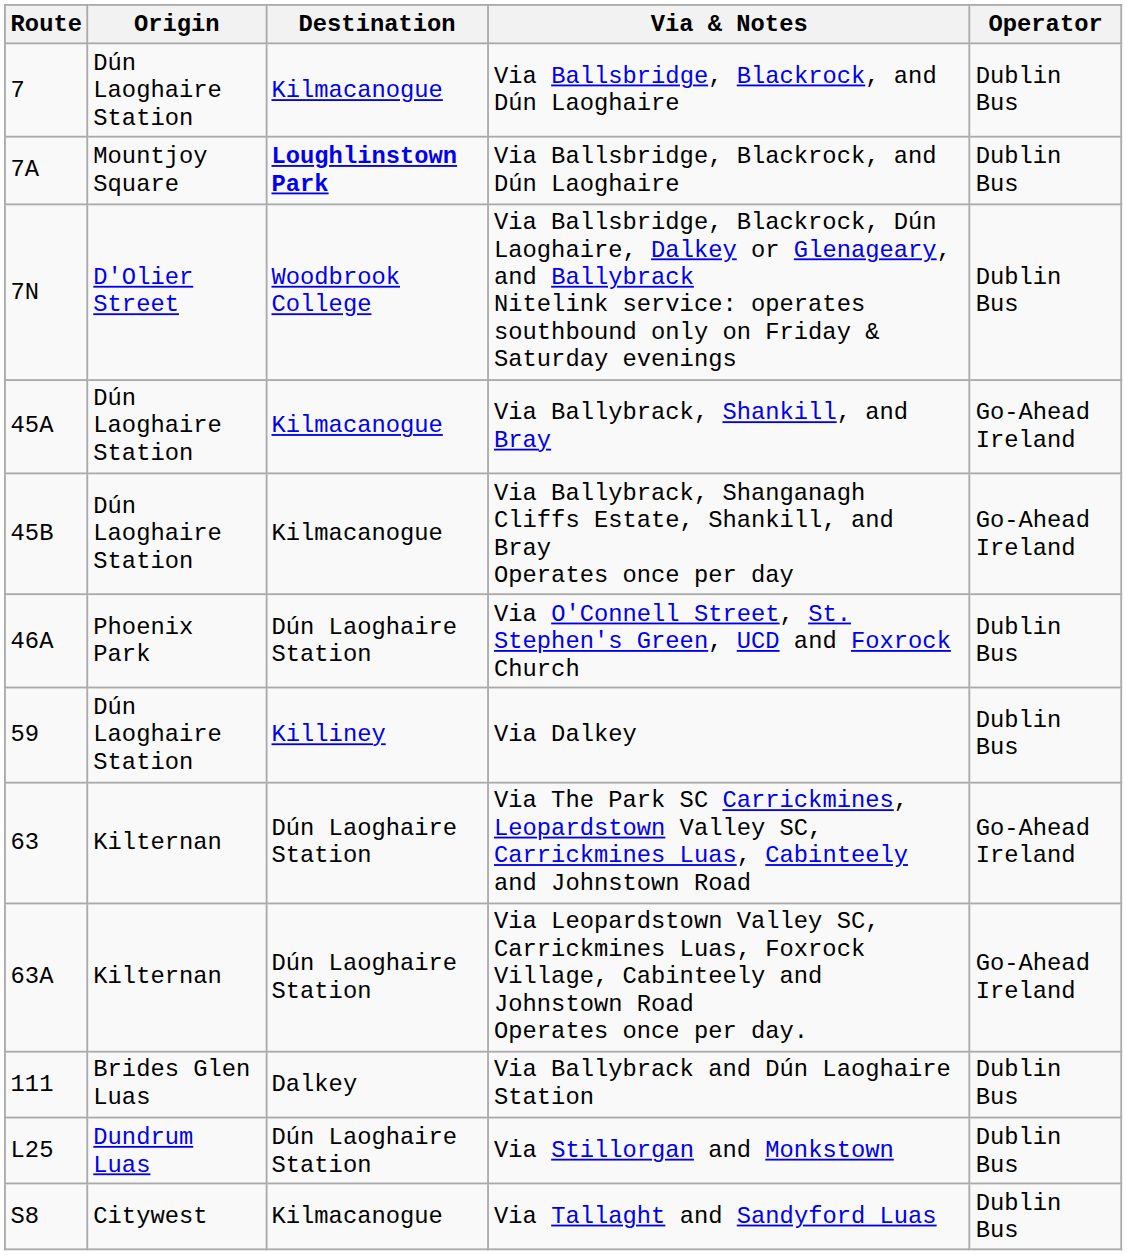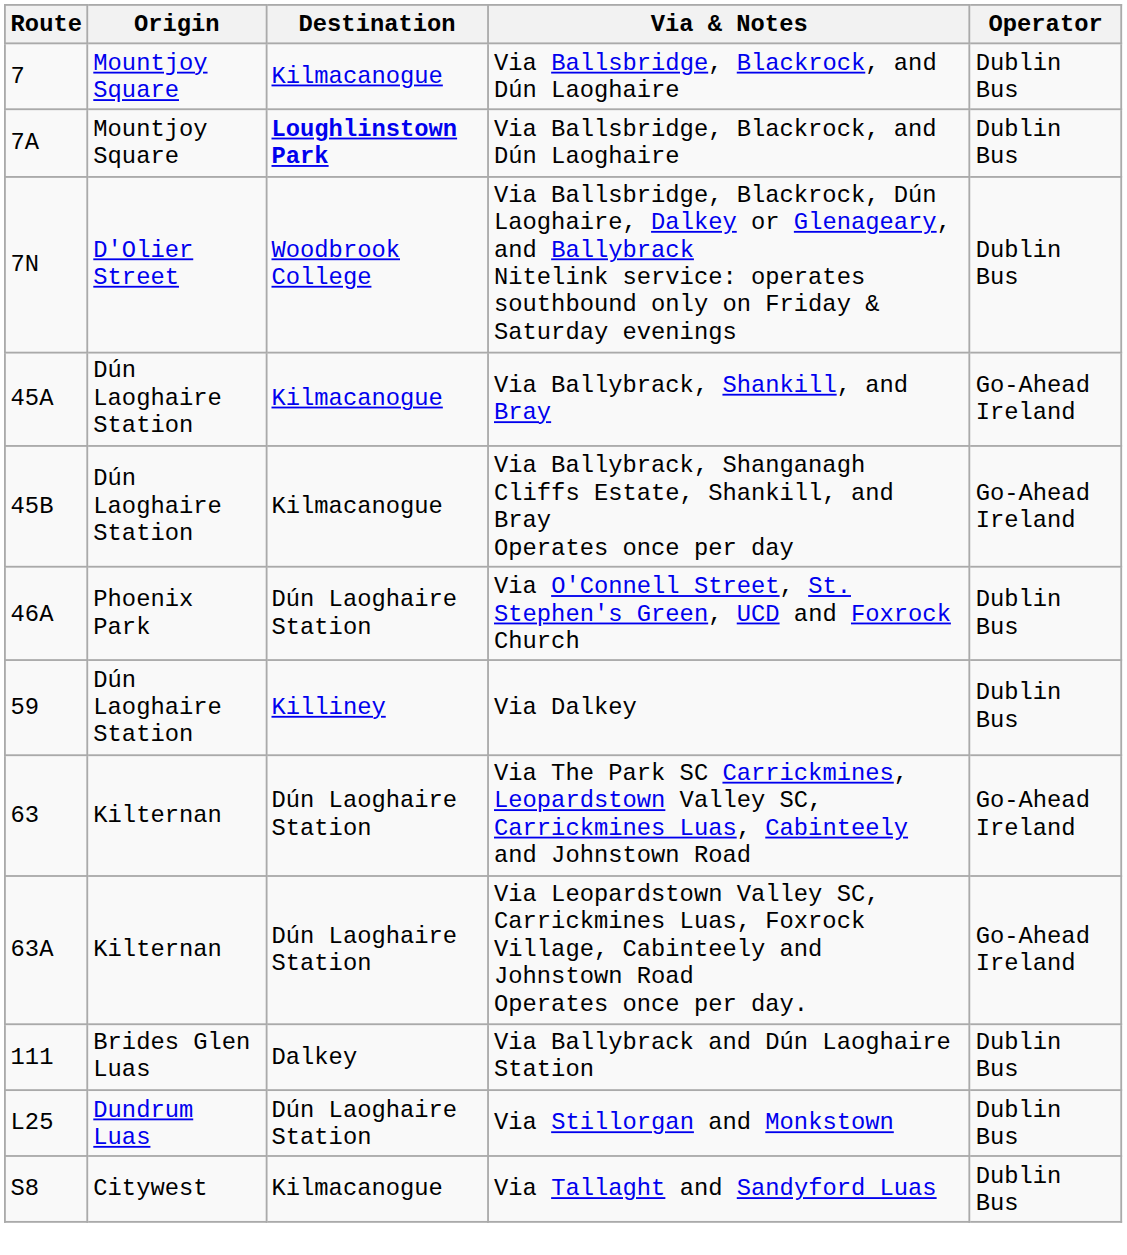7 / Via Ballsbridge, Blackrock, and Dún Laoghaire | Origin: Dún Laoghaire Station -> Mountjoy Square
